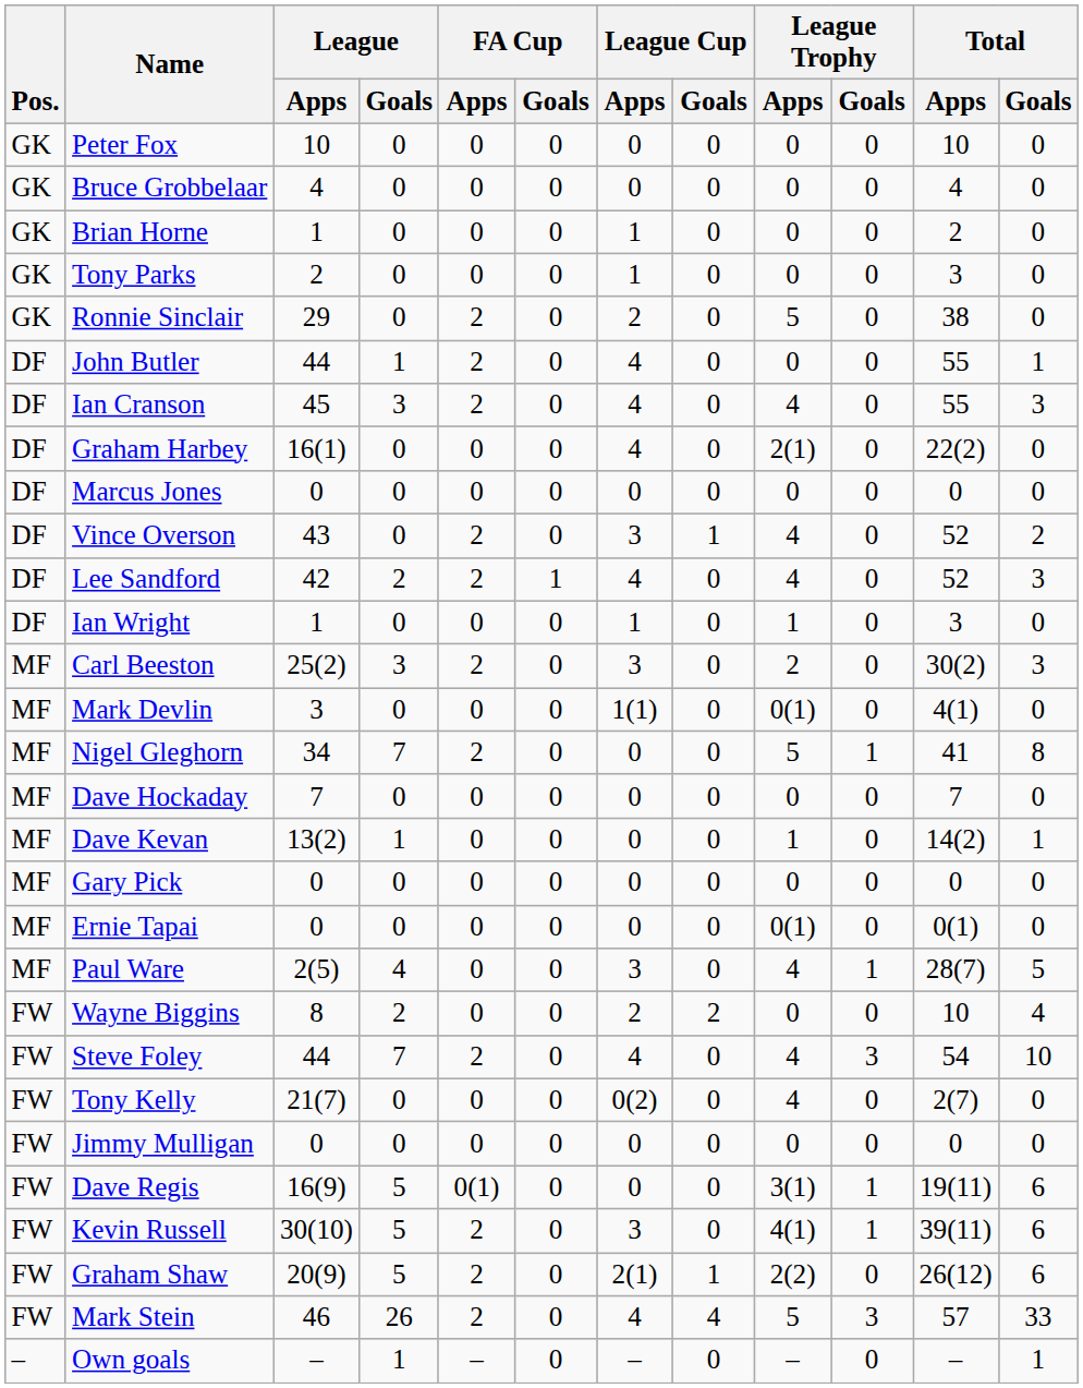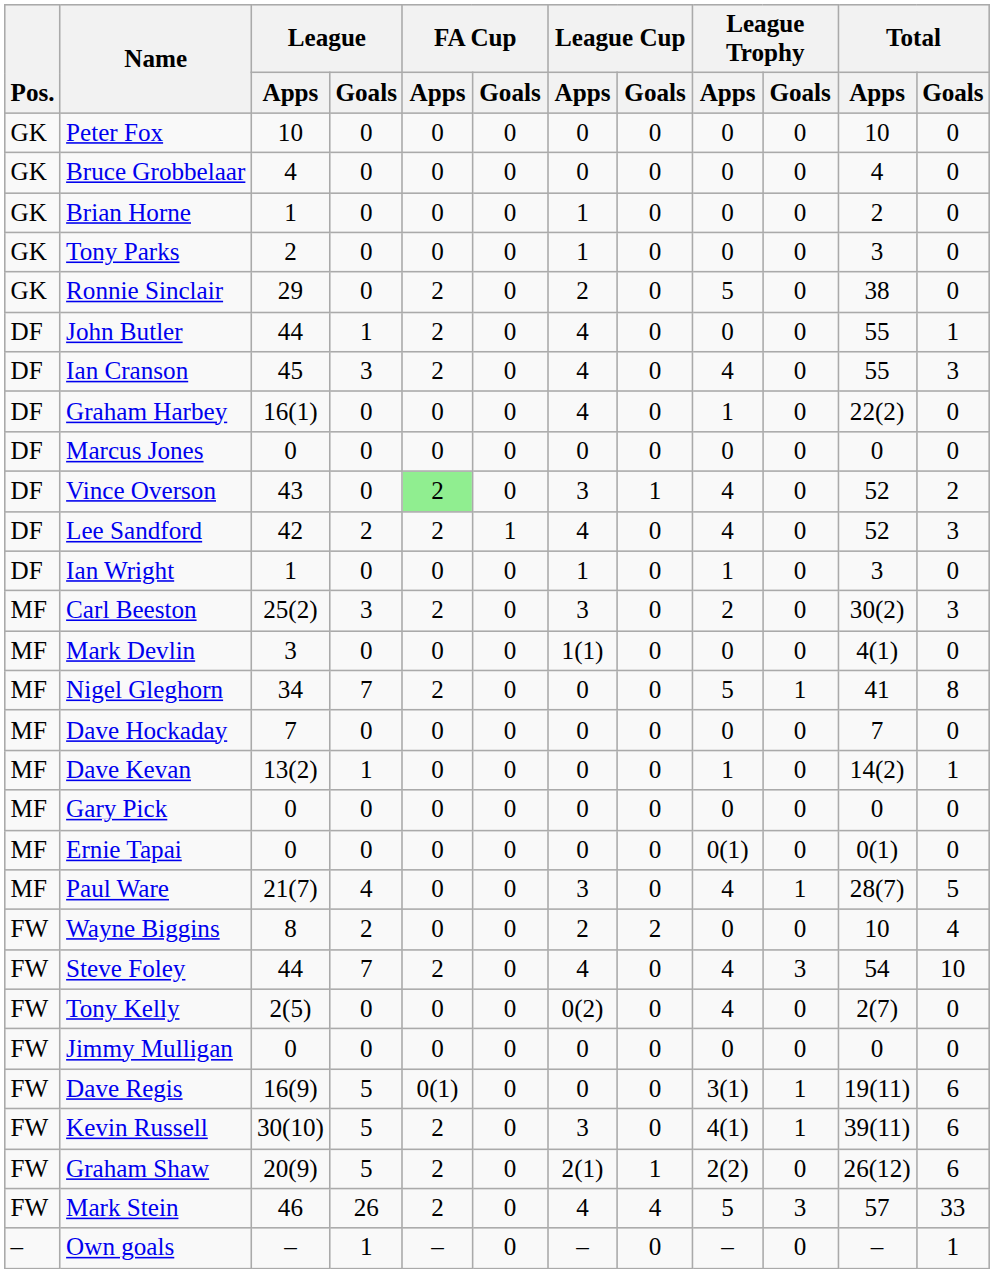Graham Harbey | League Trophy / Apps: 2(1) -> 1
Vince Overson | FA Cup / Apps: no background -> lightgreen background
Mark Devlin | League Trophy / Apps: 0(1) -> 0
Paul Ware | League / Apps: 2(5) -> 21(7)
Tony Kelly | League / Apps: 21(7) -> 2(5)
